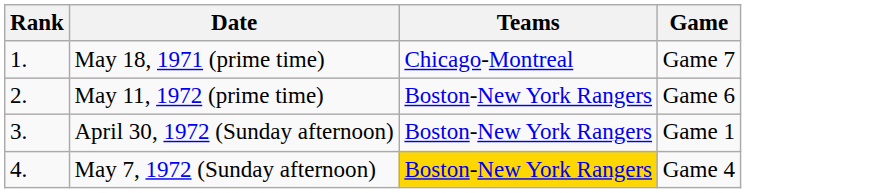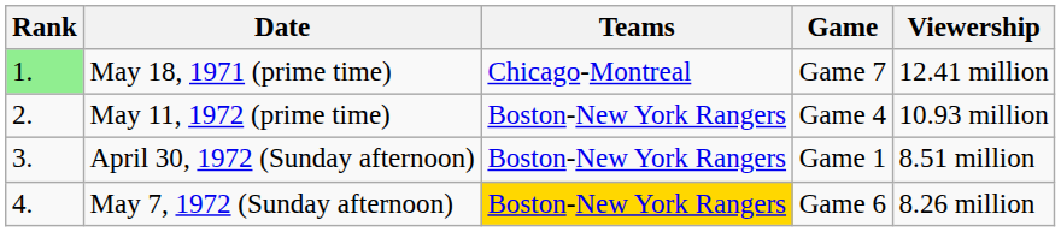+ column: Viewership | 12.41 million | 10.93 million | 8.51 million | 8.26 million
May 18, 1971 (prime time) | Rank: no background -> lightgreen background
May 11, 1972 (prime time) | Game: Game 6 -> Game 4
May 7, 1972 (Sunday afternoon) | Game: Game 4 -> Game 6
